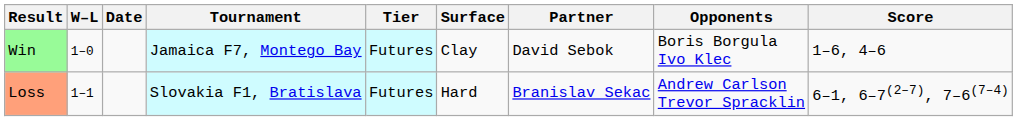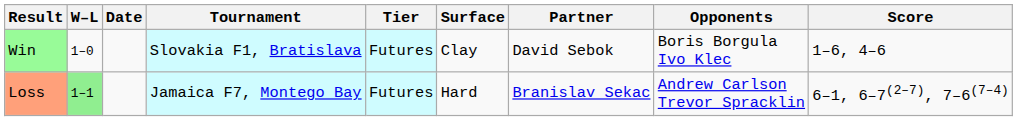Win | Tournament: Jamaica F7, Montego Bay -> Slovakia F1, Bratislava
Loss | W–L: no background -> lightgreen background
Loss | Tournament: Slovakia F1, Bratislava -> Jamaica F7, Montego Bay
